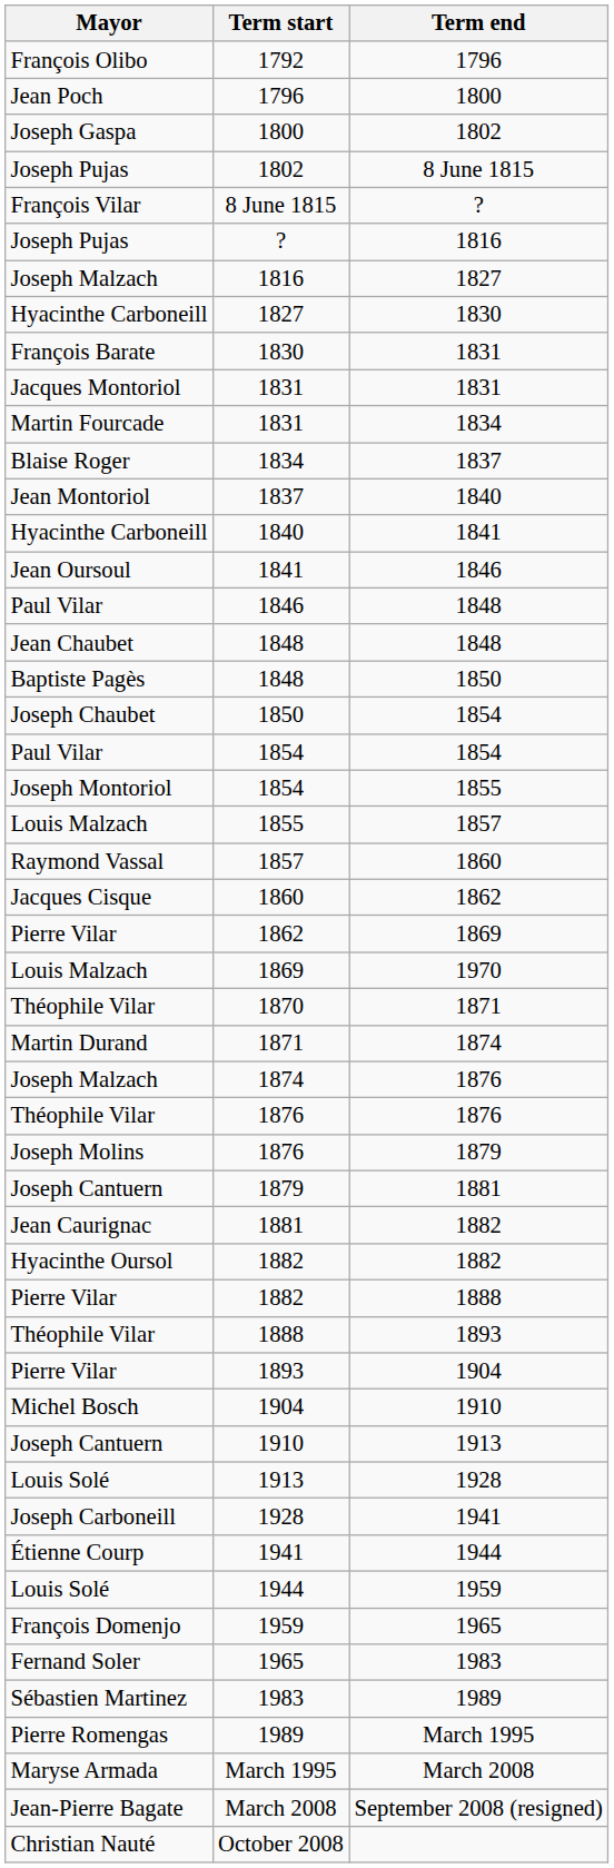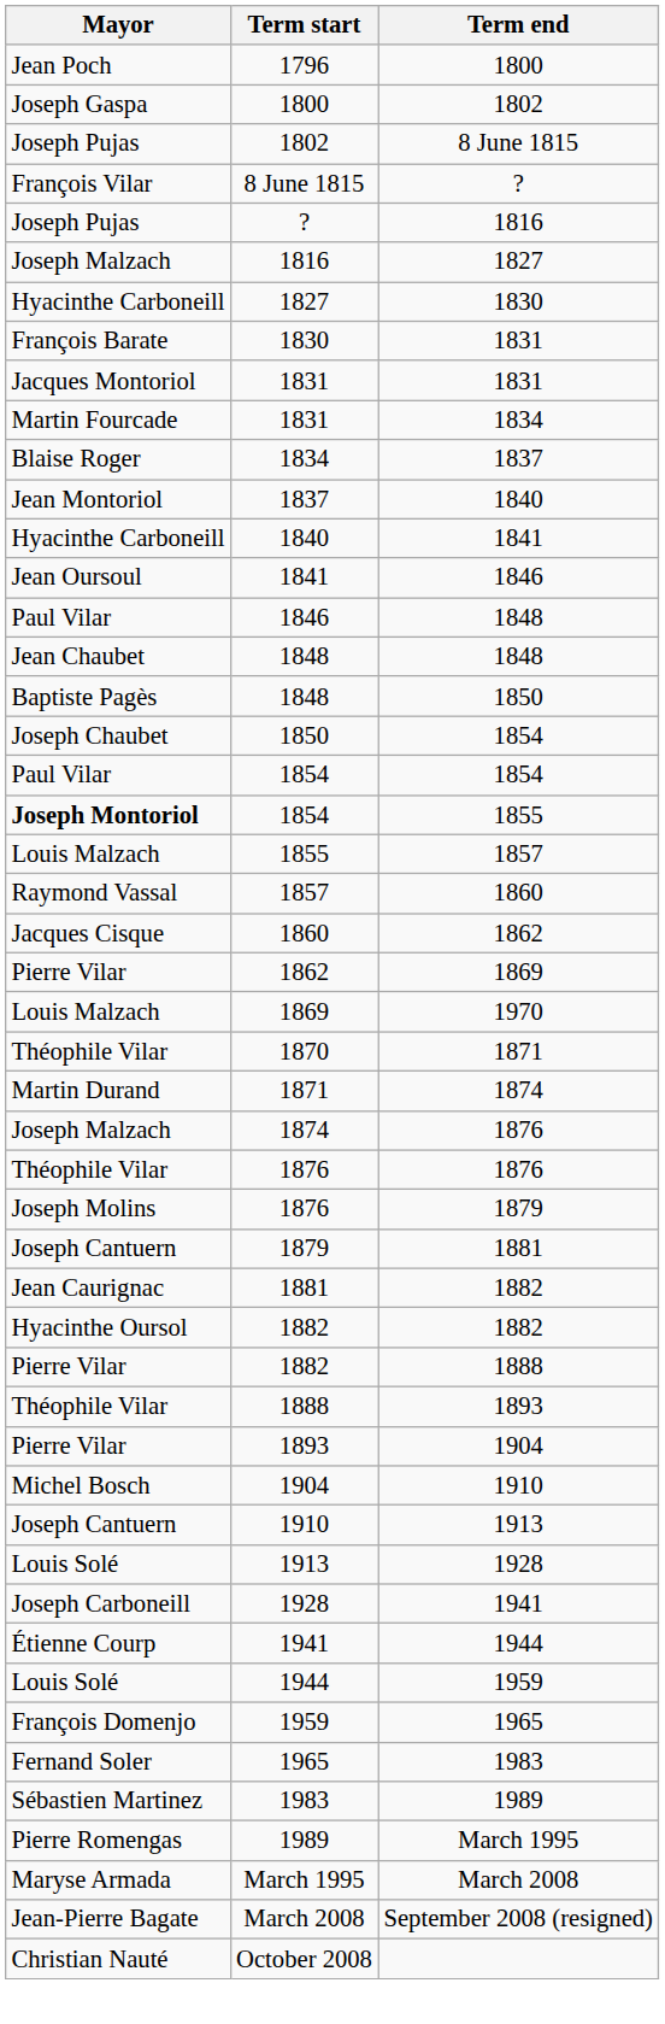- row: François Olibo | 1792 | 1796
1854 / 1855 | Mayor: normal -> bold
